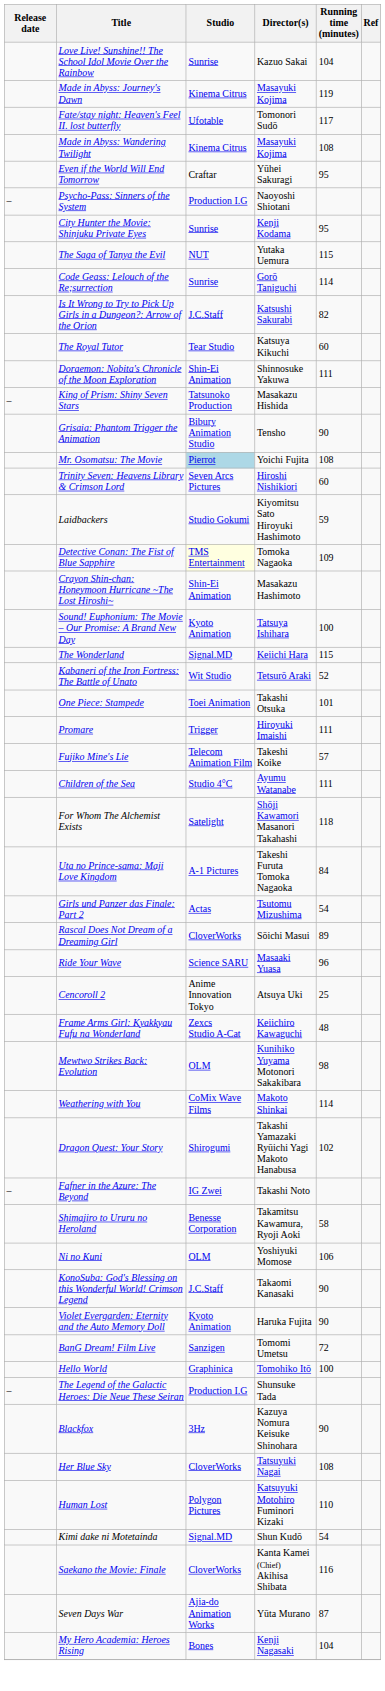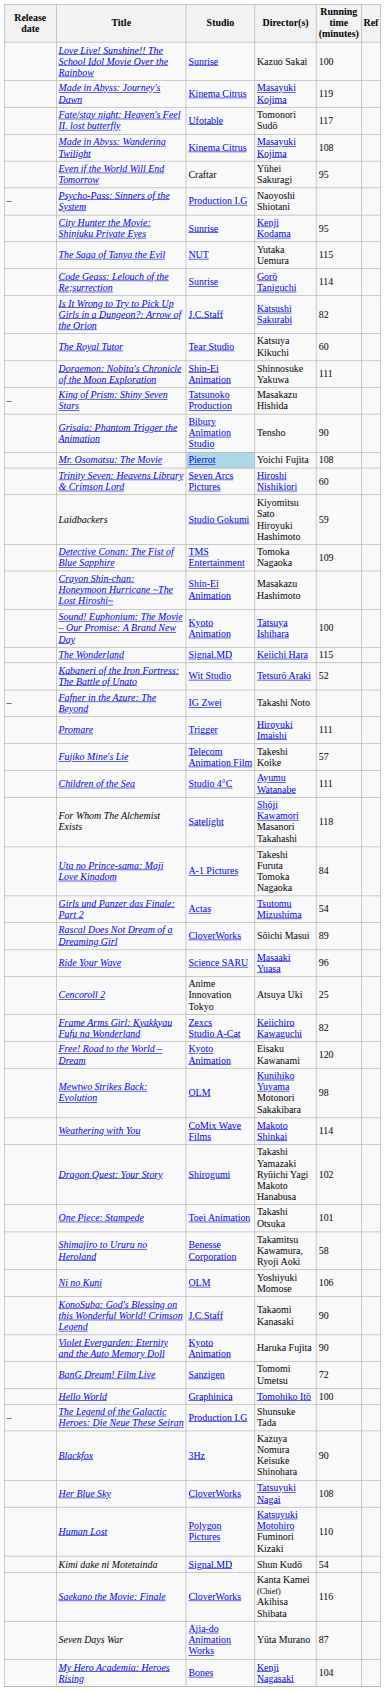Love Live! Sunshine!! The School Idol Movie Over the Rainbow | Running time (minutes): 104 -> 100
Detective Conan: The Fist of Blue Sapphire | Studio: lightyellow background -> no background
rows swapped: Fafner in the Azure: The Beyond <-> One Piece: Stampede
Frame Arms Girl: Kyakkyau Fufu na Wonderland | Running time (minutes): 48 -> 82
+ row: Free! Road to the World – Dream | Kyoto Animation | Eisaku Kawanami | 120
